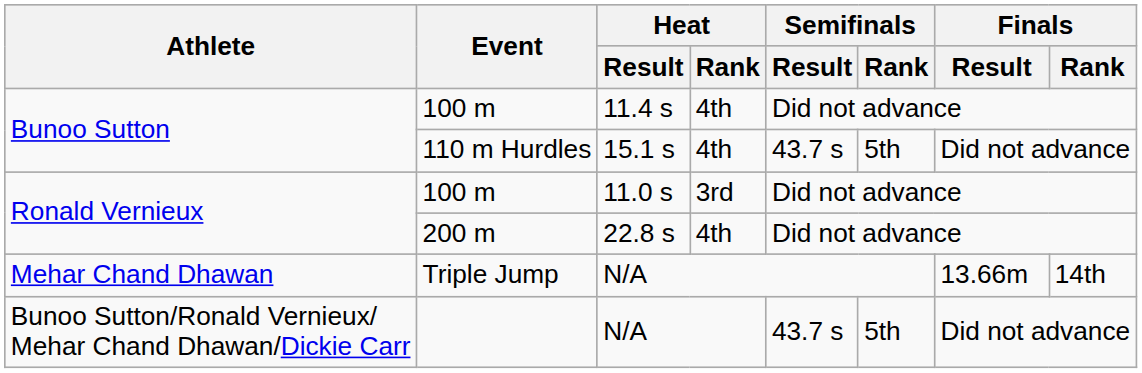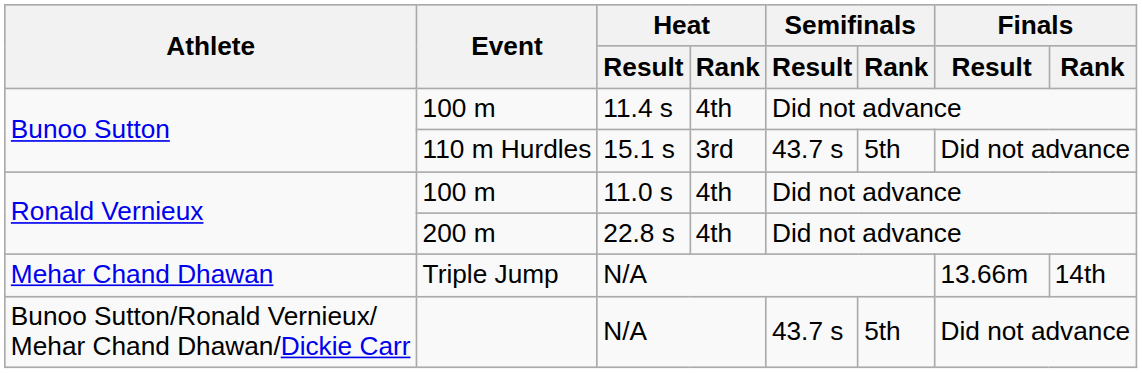110 m Hurdles | Heat / Rank: 4th -> 3rd
100 m / 11.0 s | Heat / Rank: 3rd -> 4th
